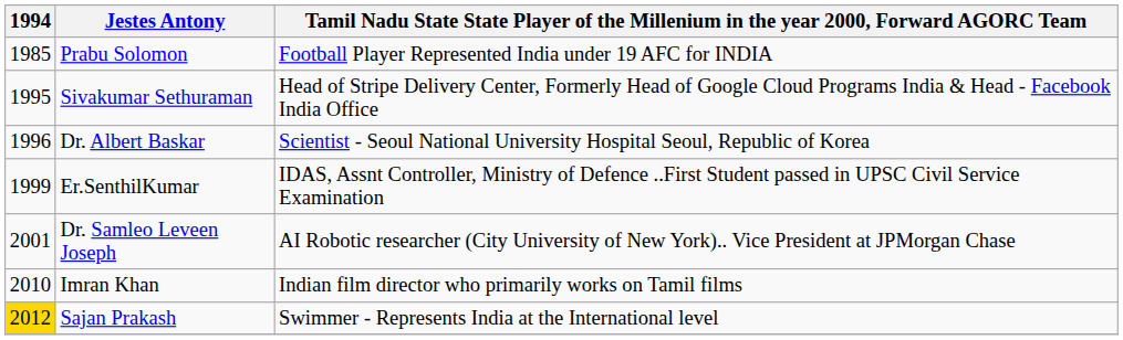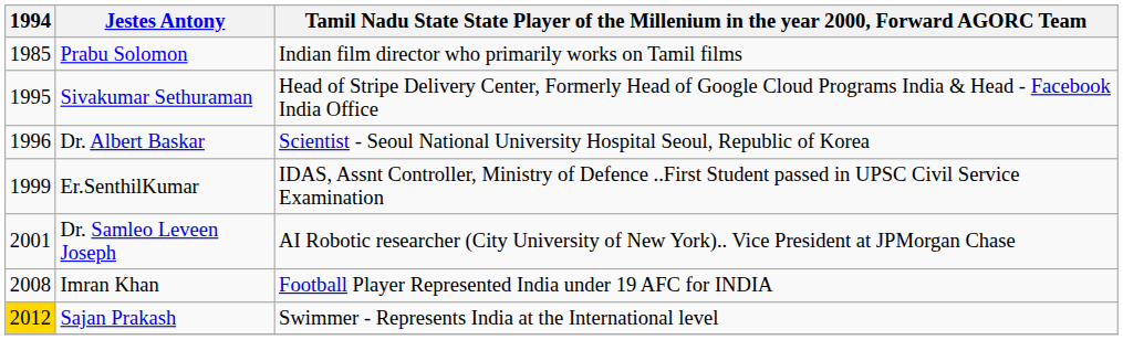Prabu Solomon | column 3: Football Player Represented India under 19 AFC for INDIA -> Indian film director who primarily works on Tamil films
Imran Khan | 1994: 2010 -> 2008
Imran Khan | column 3: Indian film director who primarily works on Tamil films -> Football Player Represented India under 19 AFC for INDIA
